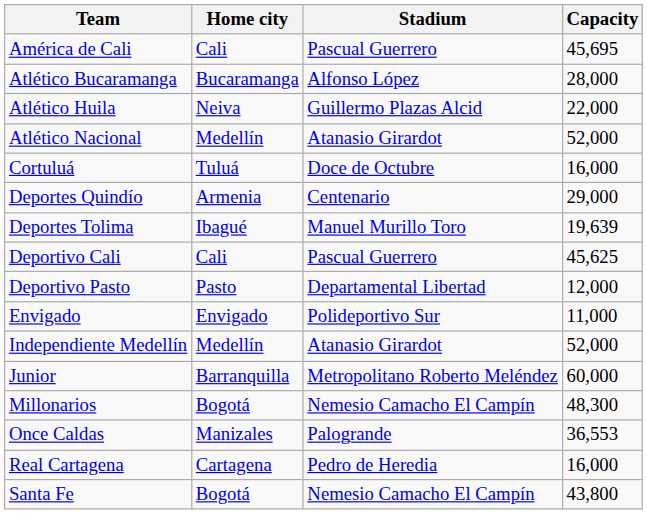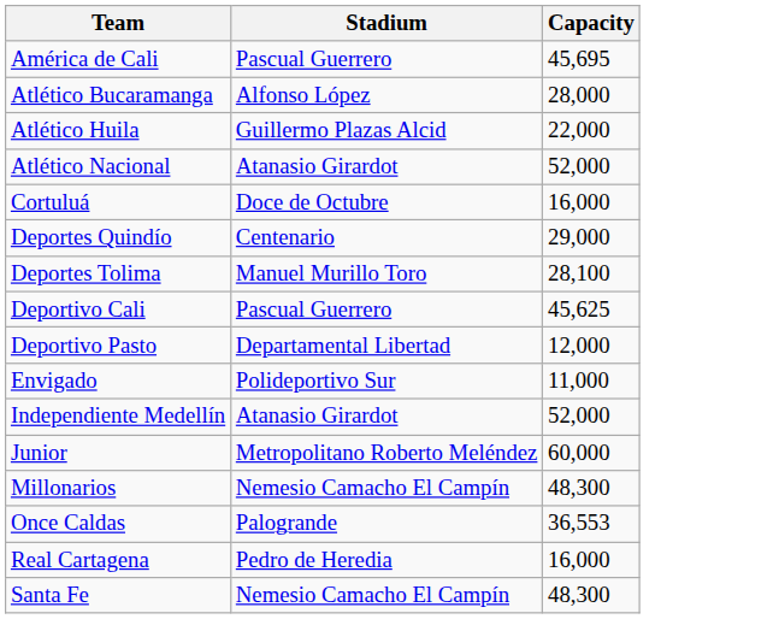- column: Home city | Cali | Bucaramanga | Neiva | Medellín | Tuluá | Armenia | Ibagué | Cali | Pasto | Envigado | Medellín | Barranquilla | Bogotá | Manizales | Cartagena | Bogotá
Deportes Tolima | Capacity: 19,639 -> 28,100
Santa Fe | Capacity: 43,800 -> 48,300
